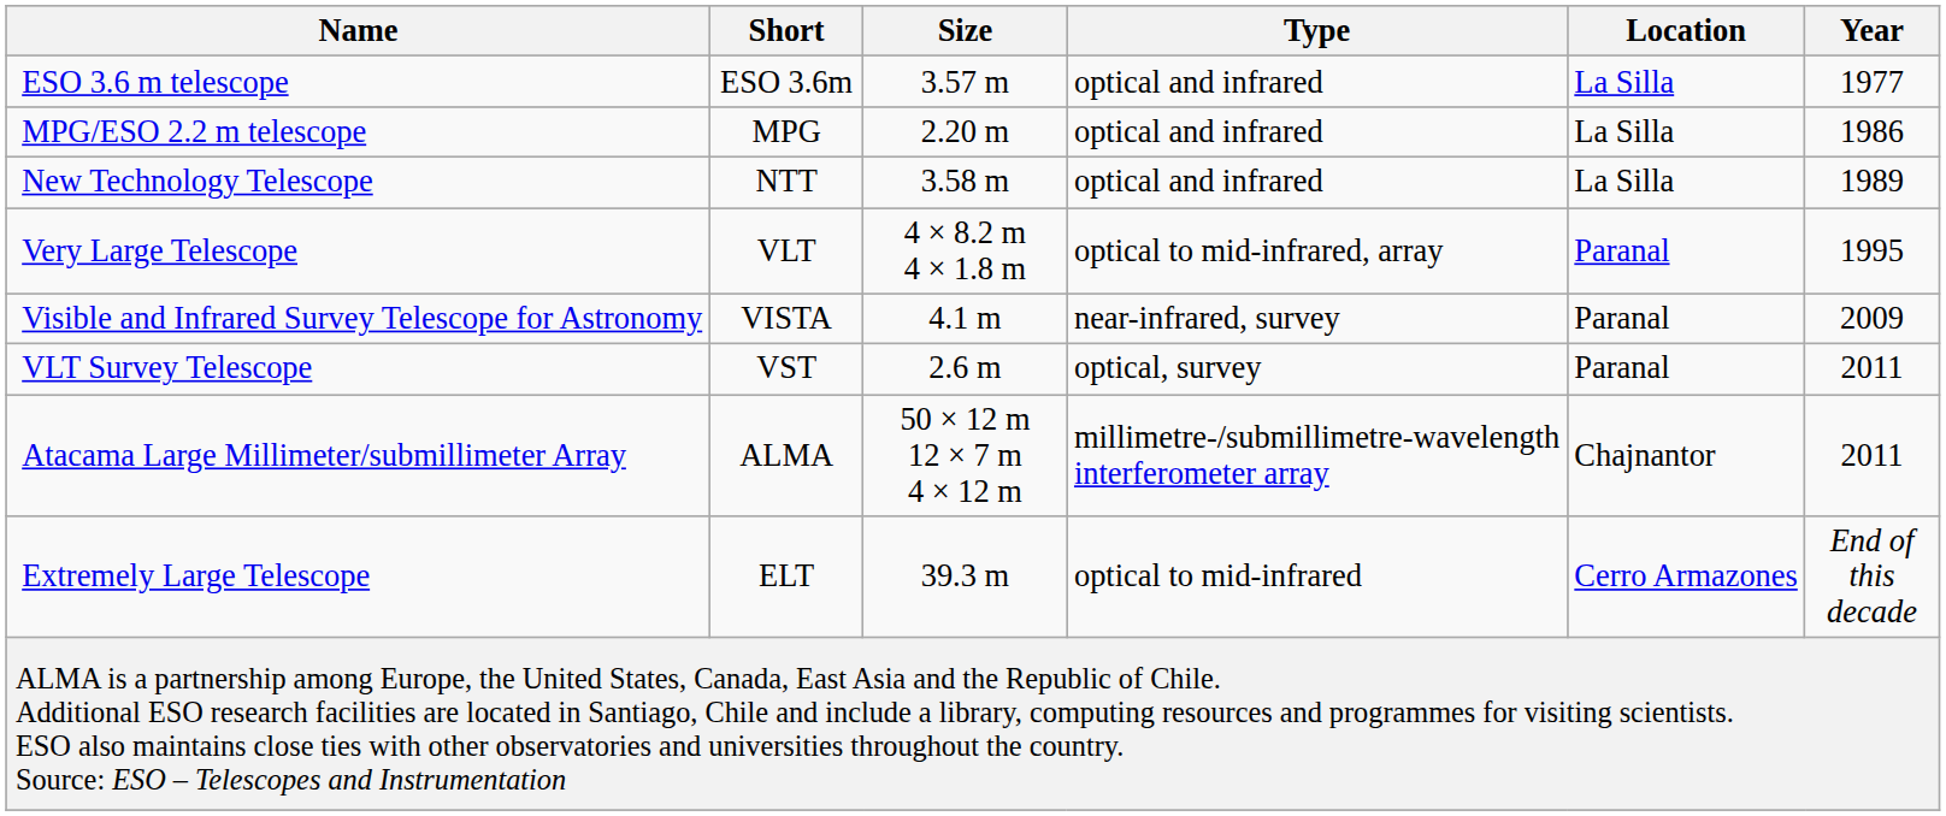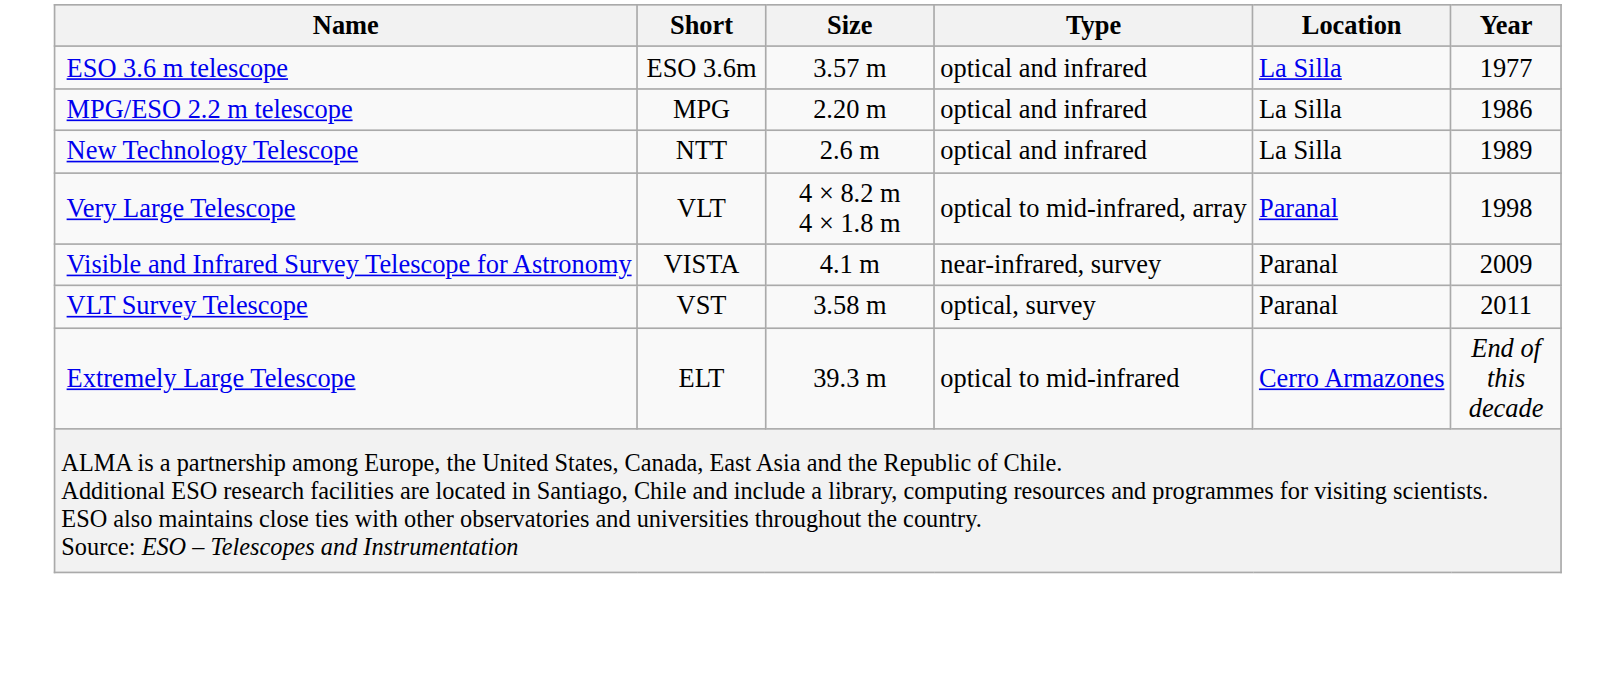New Technology Telescope | Size: 3.58 m -> 2.6 m
Very Large Telescope | Year: 1995 -> 1998
VLT Survey Telescope | Size: 2.6 m -> 3.58 m
- row: Atacama Large Millimeter/submillimeter Array | ALMA | 50 × 12 m 12 × 7 m 4 × 12 m | millimetre-/submillimetre-wavelength interferometer array | Chajnantor | 2011
